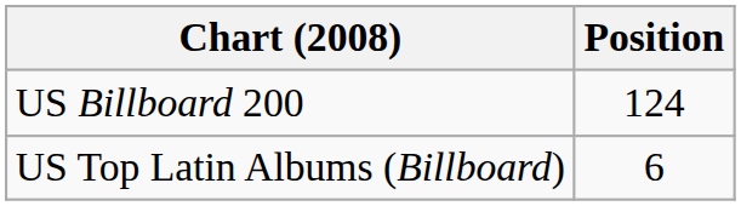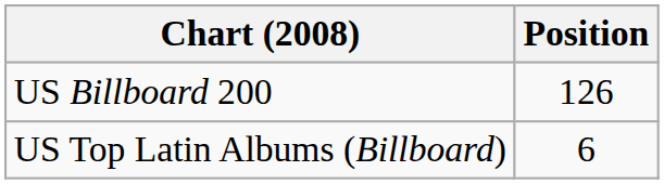US Billboard 200 | Position: 124 -> 126
